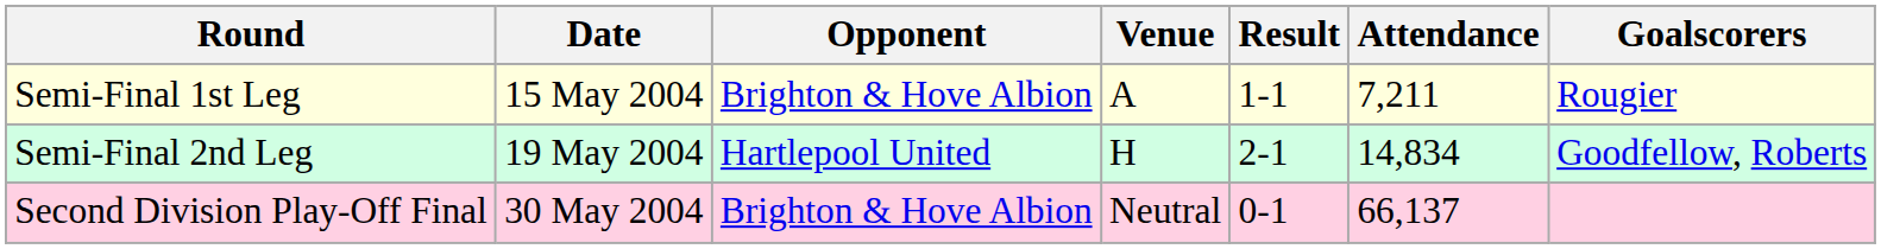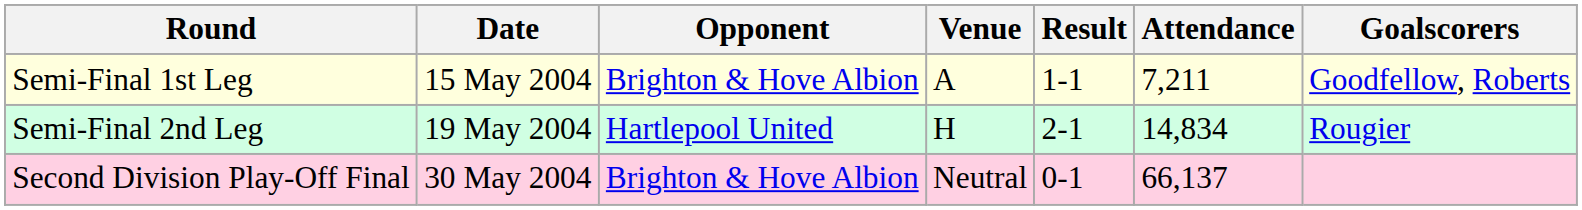Semi-Final 1st Leg | Goalscorers: Rougier -> Goodfellow, Roberts
Semi-Final 2nd Leg | Goalscorers: Goodfellow, Roberts -> Rougier
